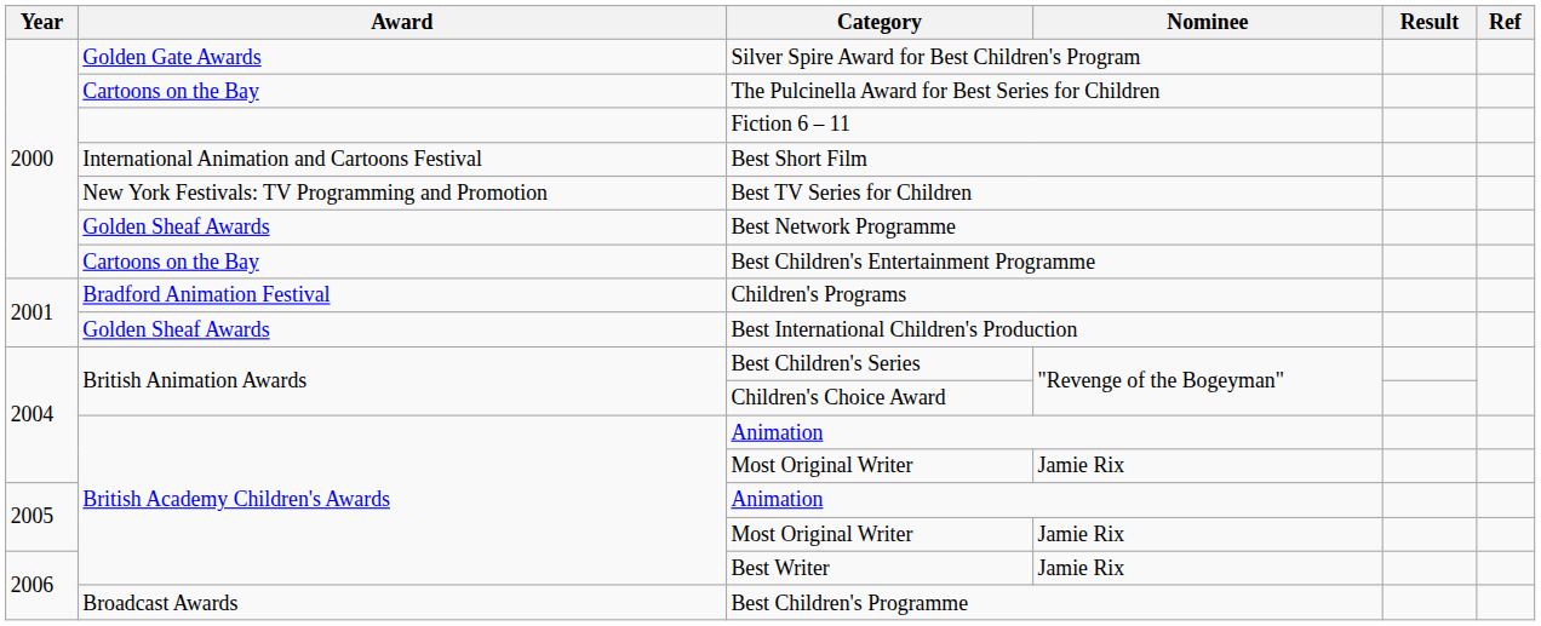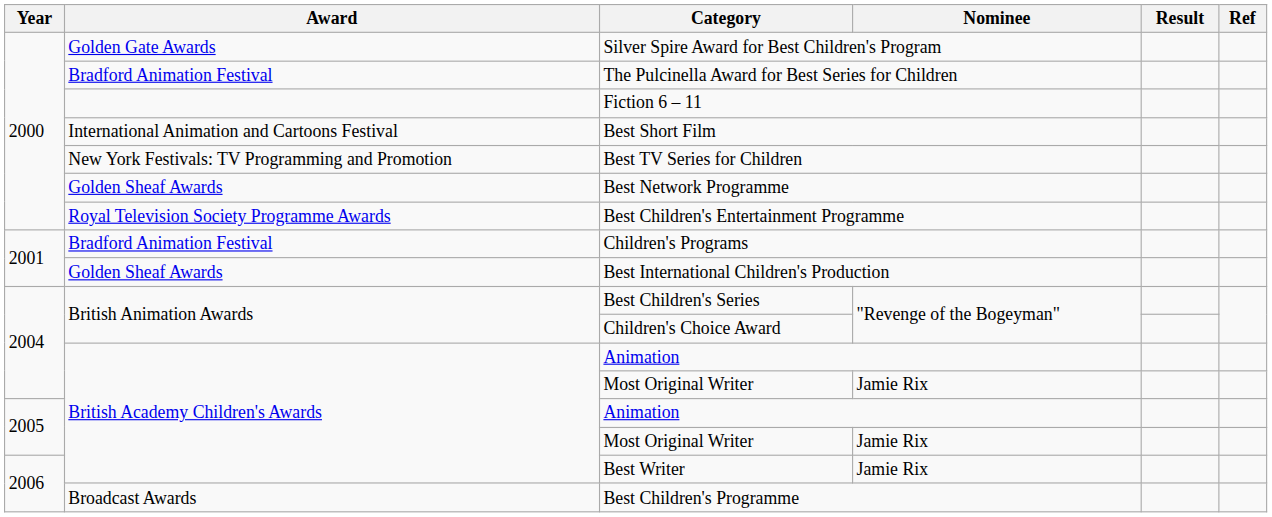The Pulcinella Award for Best Series for Children | Award: Cartoons on the Bay -> Bradford Animation Festival
Best Children's Entertainment Programme | Award: Cartoons on the Bay -> Royal Television Society Programme Awards
